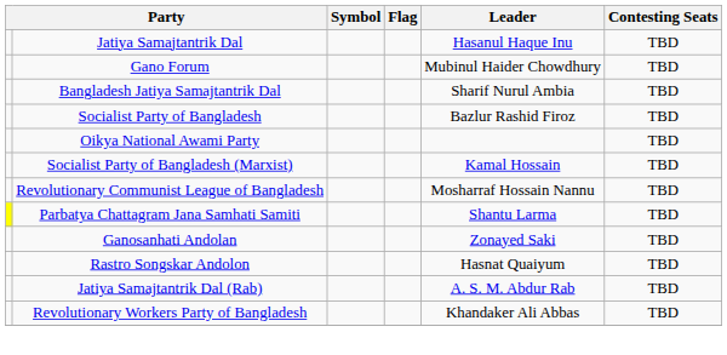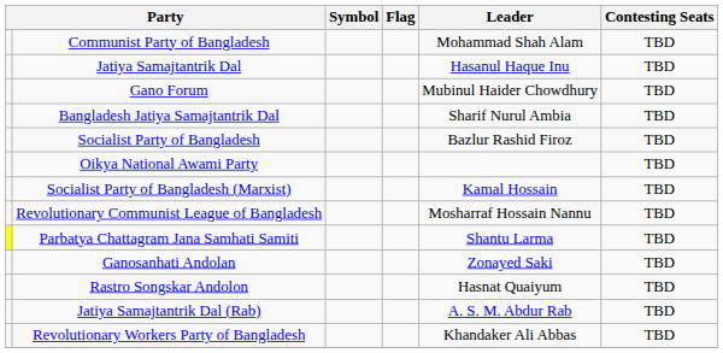+ row: Communist Party of Bangladesh | Mohammad Shah Alam | TBD
